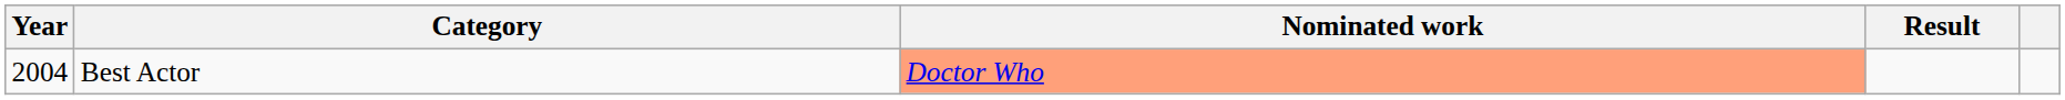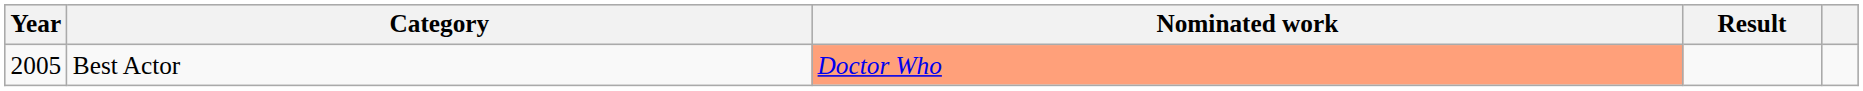Best Actor | Year: 2004 -> 2005
